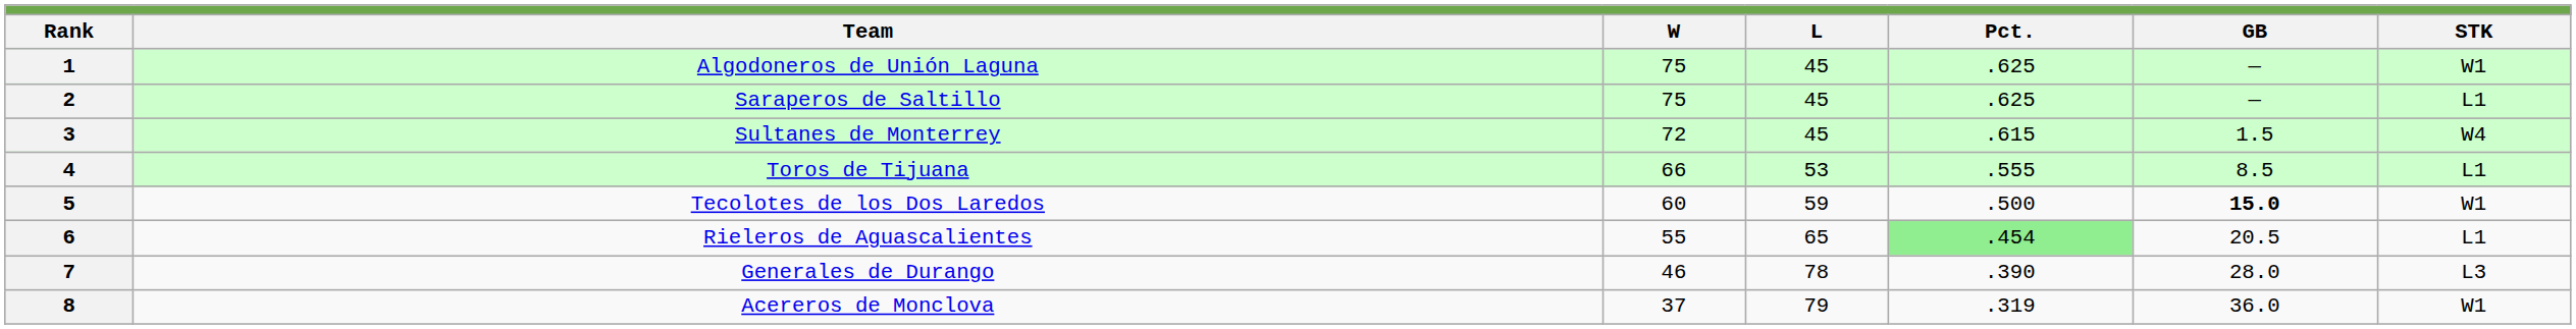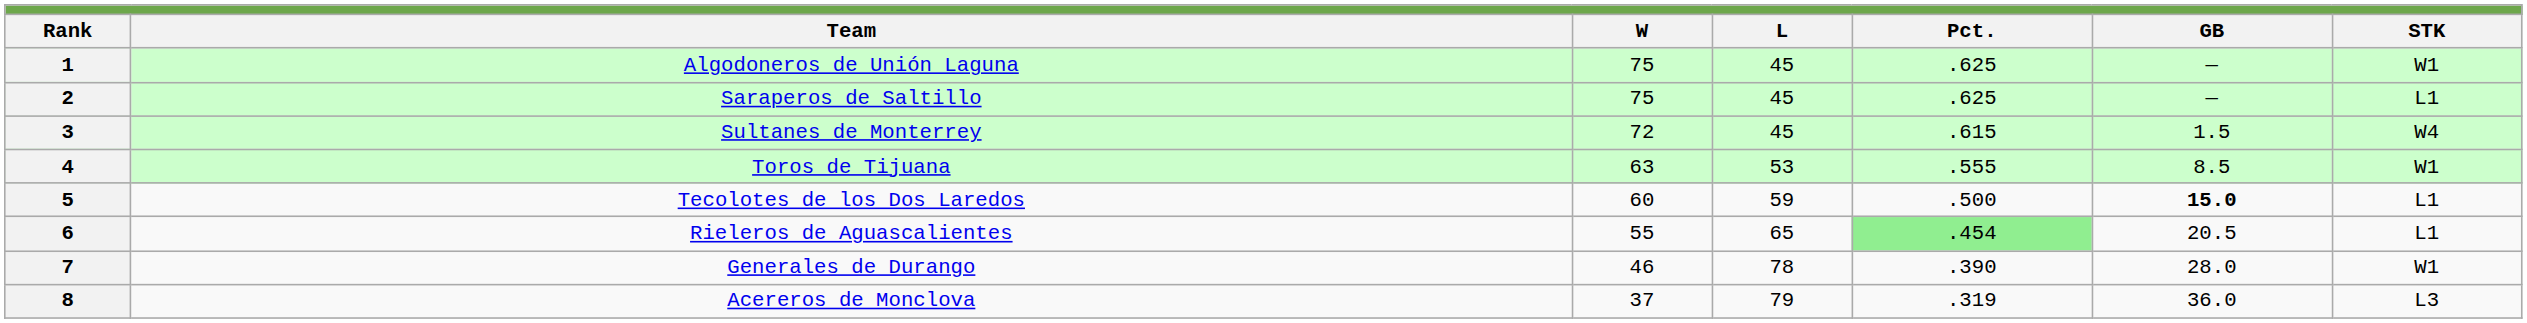4 | W: 66 -> 63
4 | STK: L1 -> W1
5 | STK: W1 -> L1
7 | STK: L3 -> W1
8 | STK: W1 -> L3
